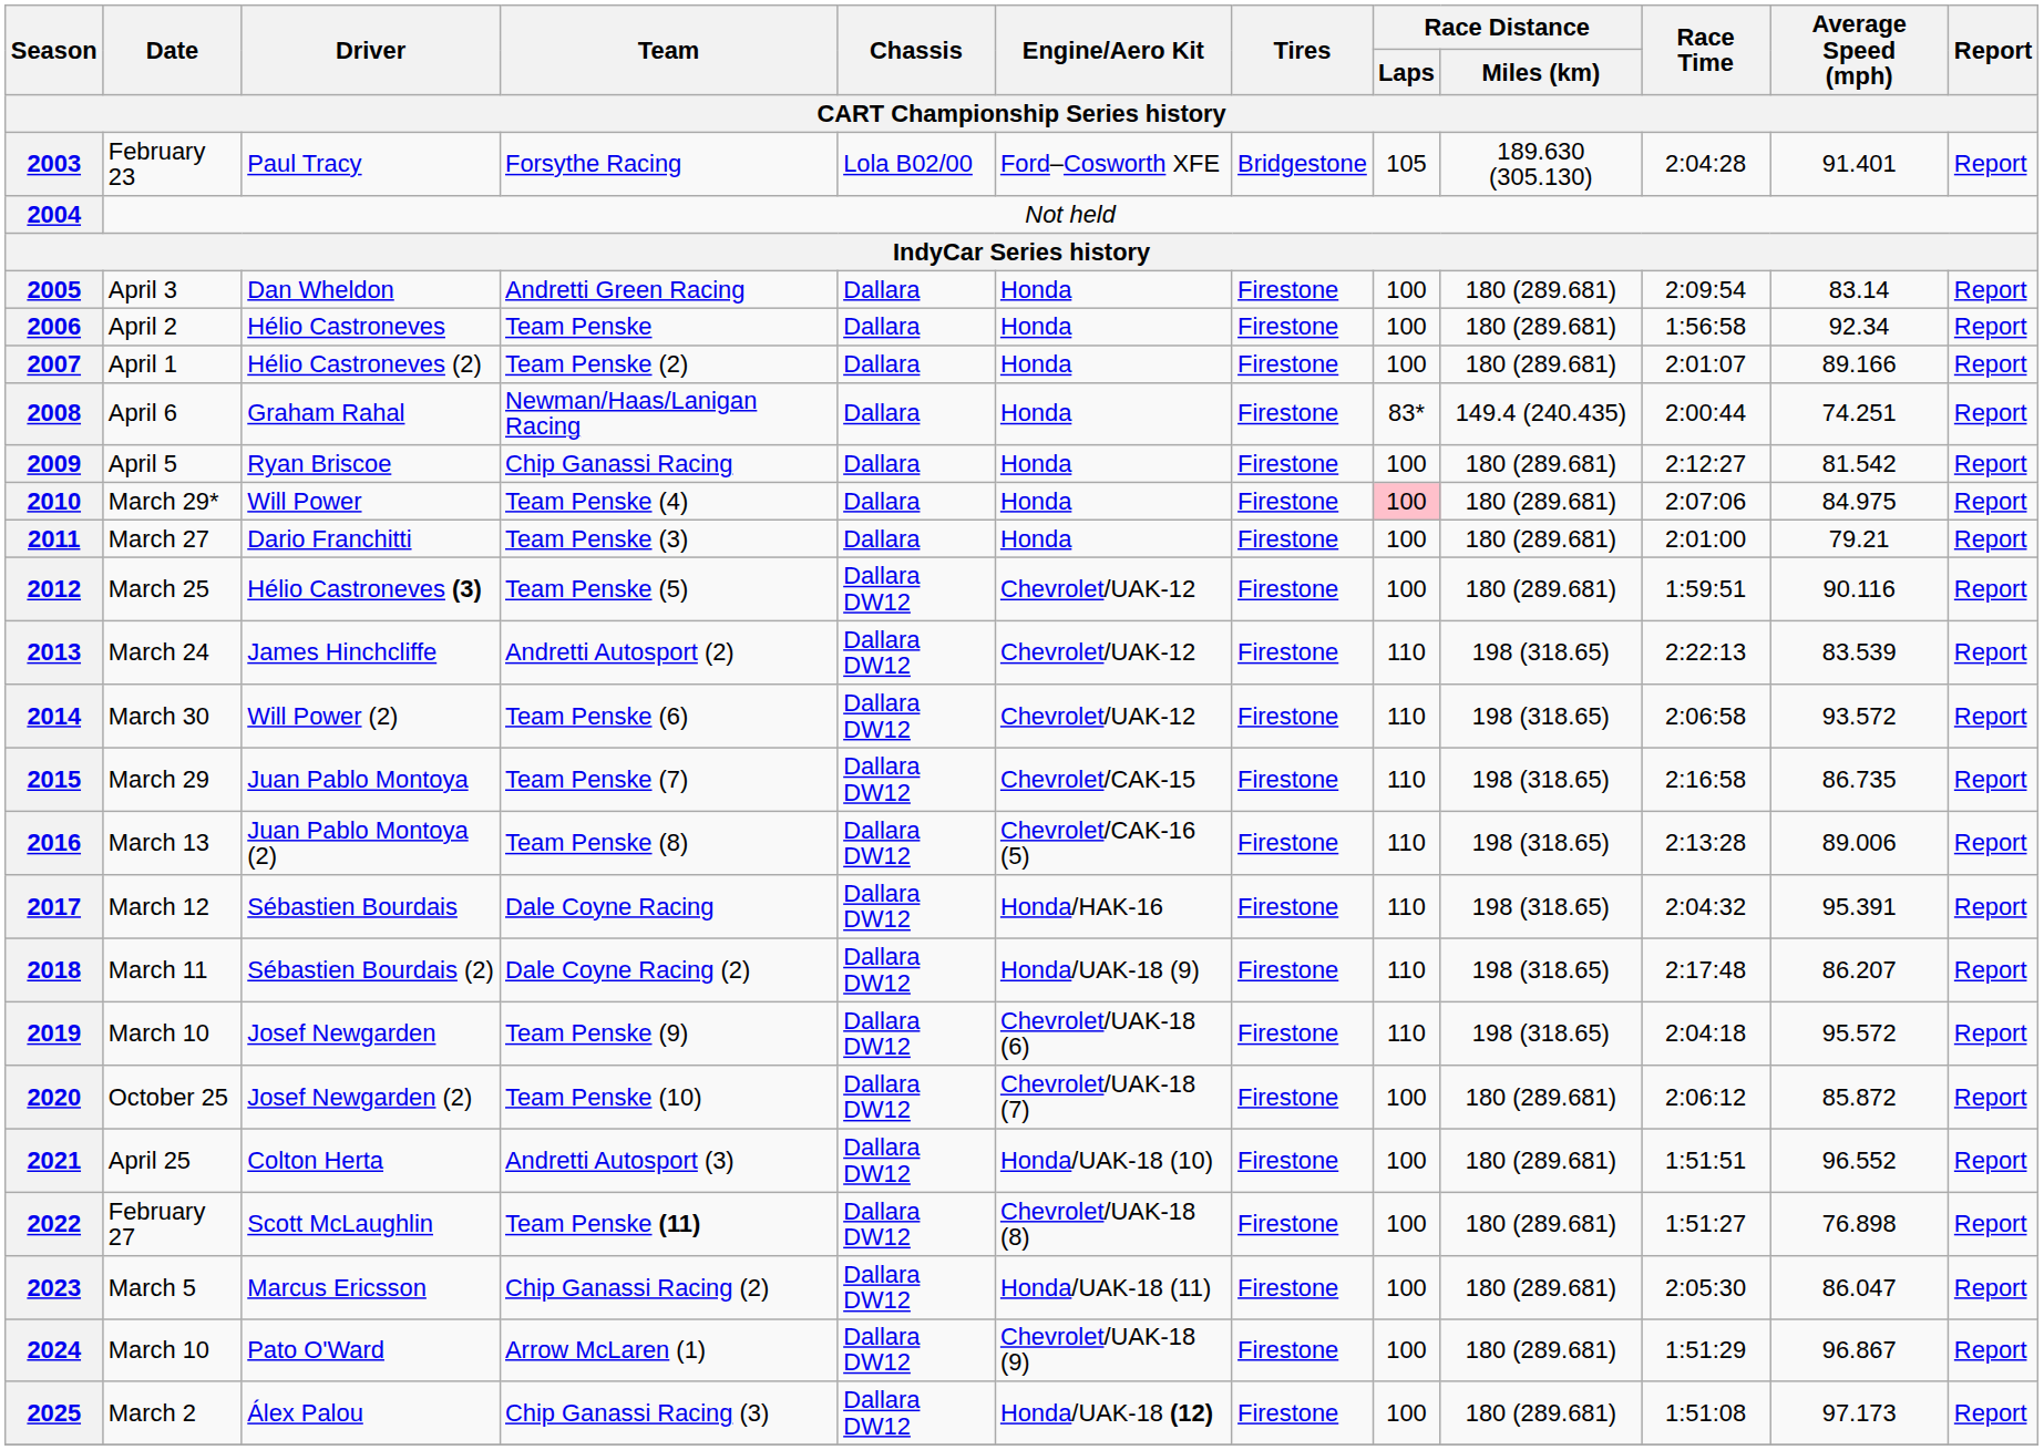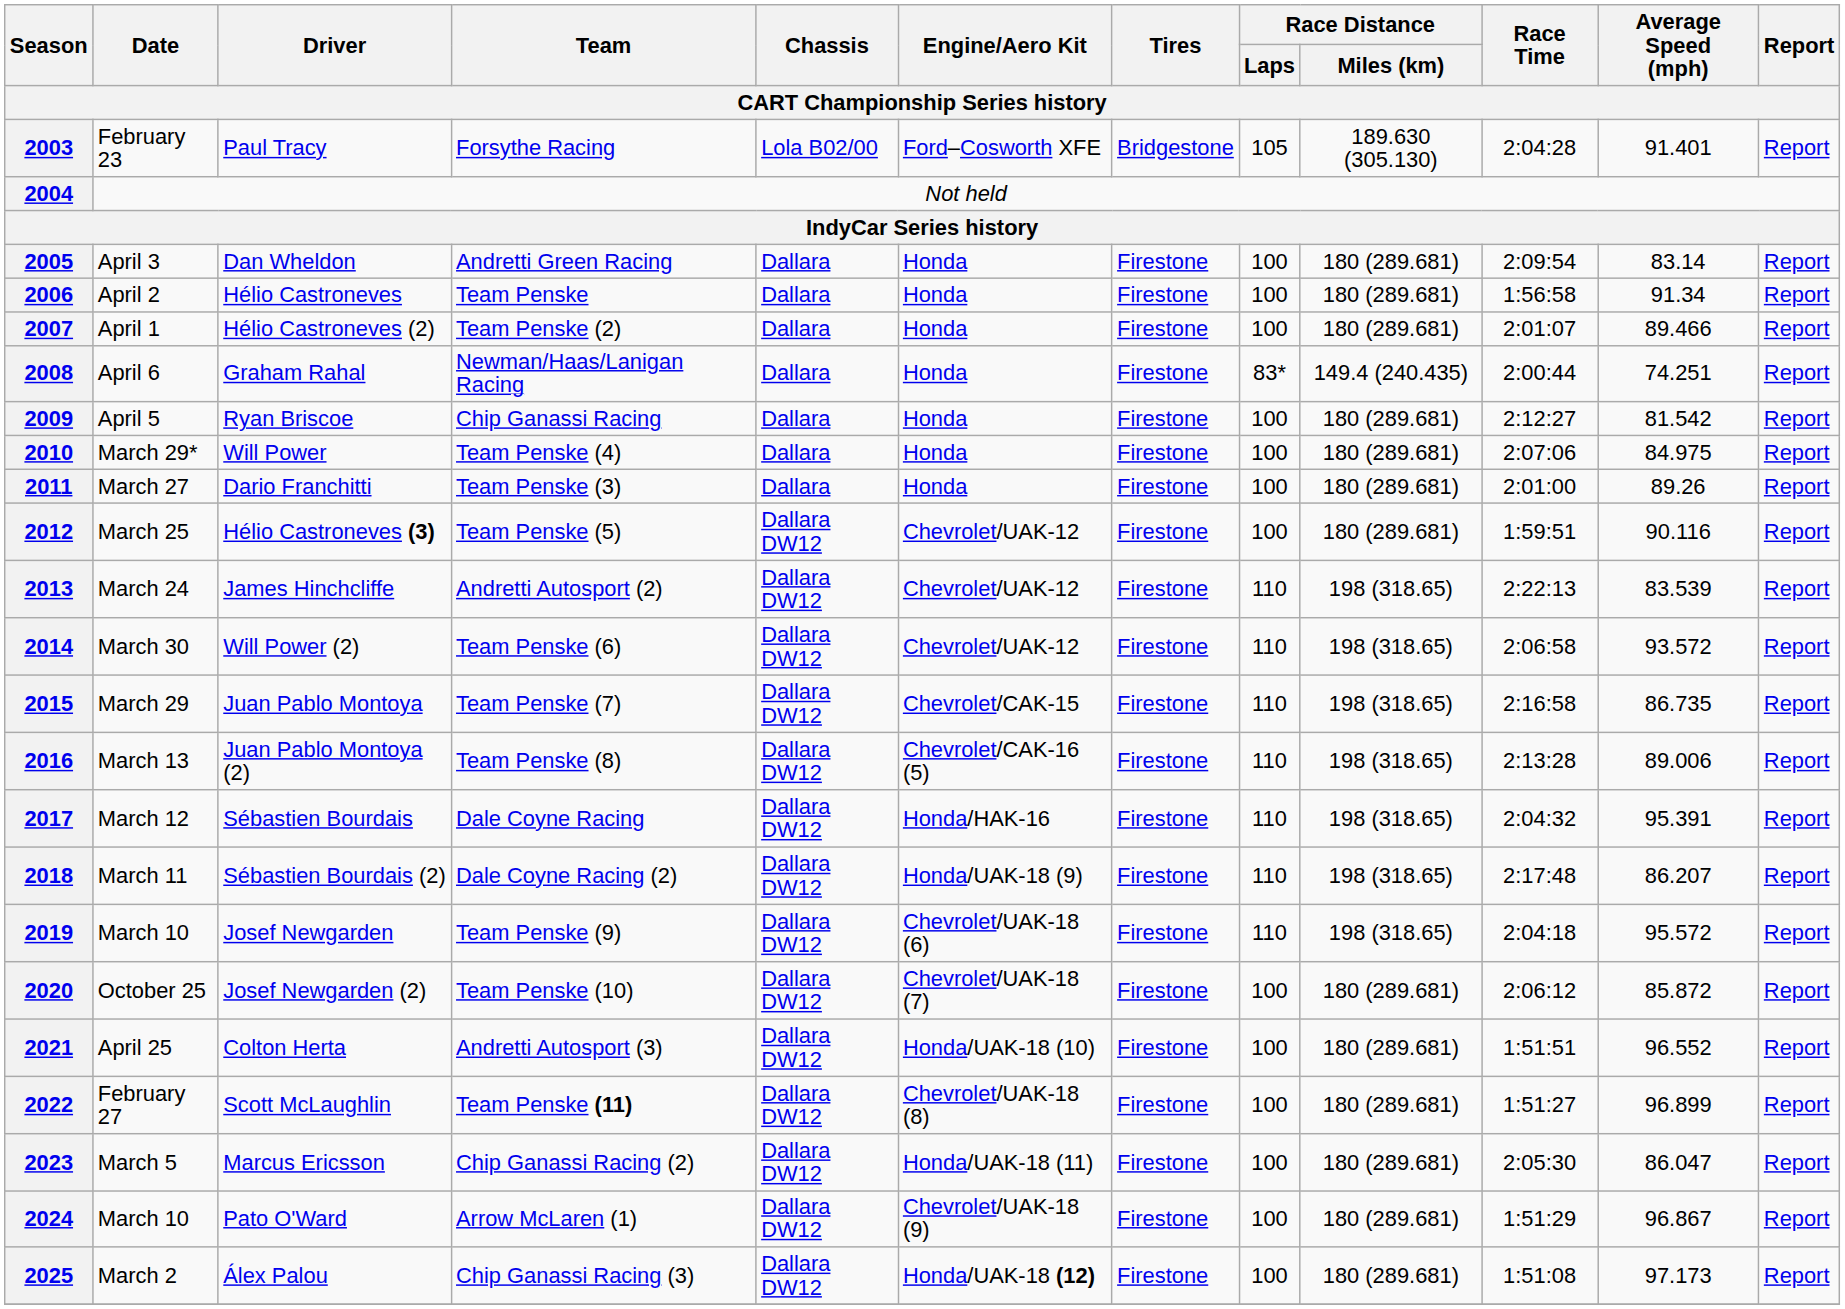2006 | Average Speed (mph) / CART Championship Series history: 92.34 -> 91.34
2007 | Average Speed (mph) / CART Championship Series history: 89.166 -> 89.466
2010 | Race Distance / Laps / CART Championship Series history: pink background -> no background
2011 | Average Speed (mph) / CART Championship Series history: 79.21 -> 89.26
2022 | Average Speed (mph) / CART Championship Series history: 76.898 -> 96.899
